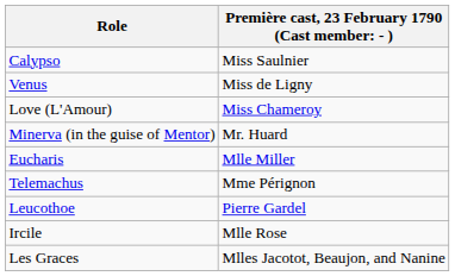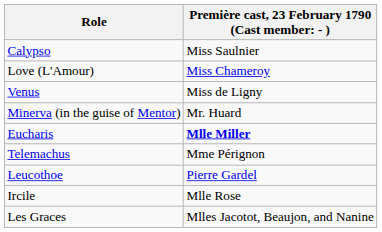rows swapped: Venus <-> Love (L'Amour)
Eucharis | column 2: normal -> bold
